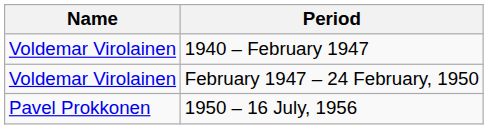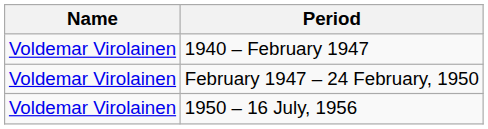1950 – 16 July, 1956 | Name: Pavel Prokkonen -> Voldemar Virolainen
